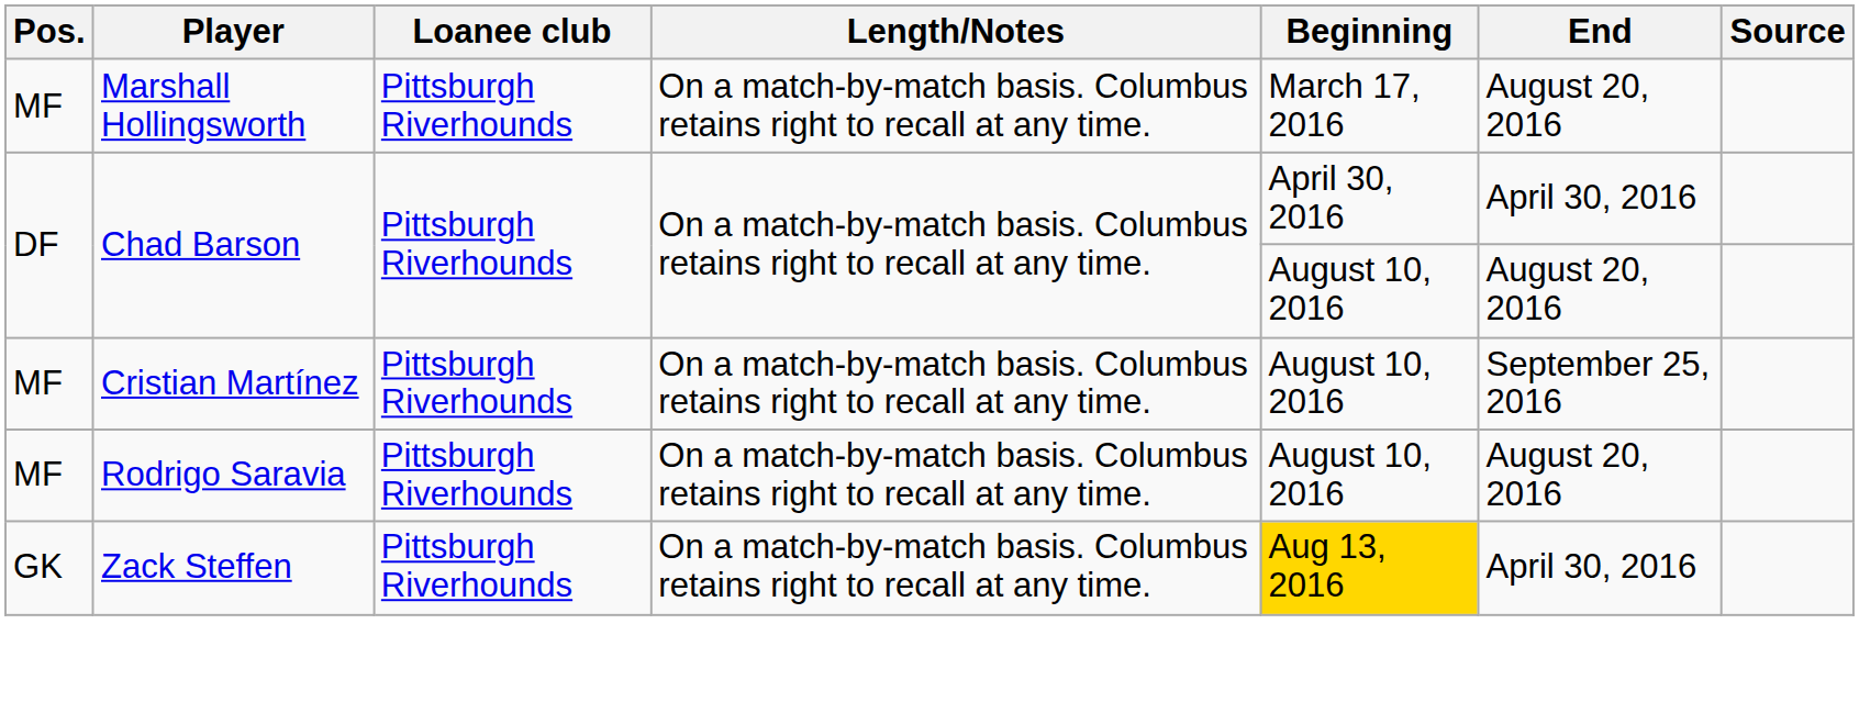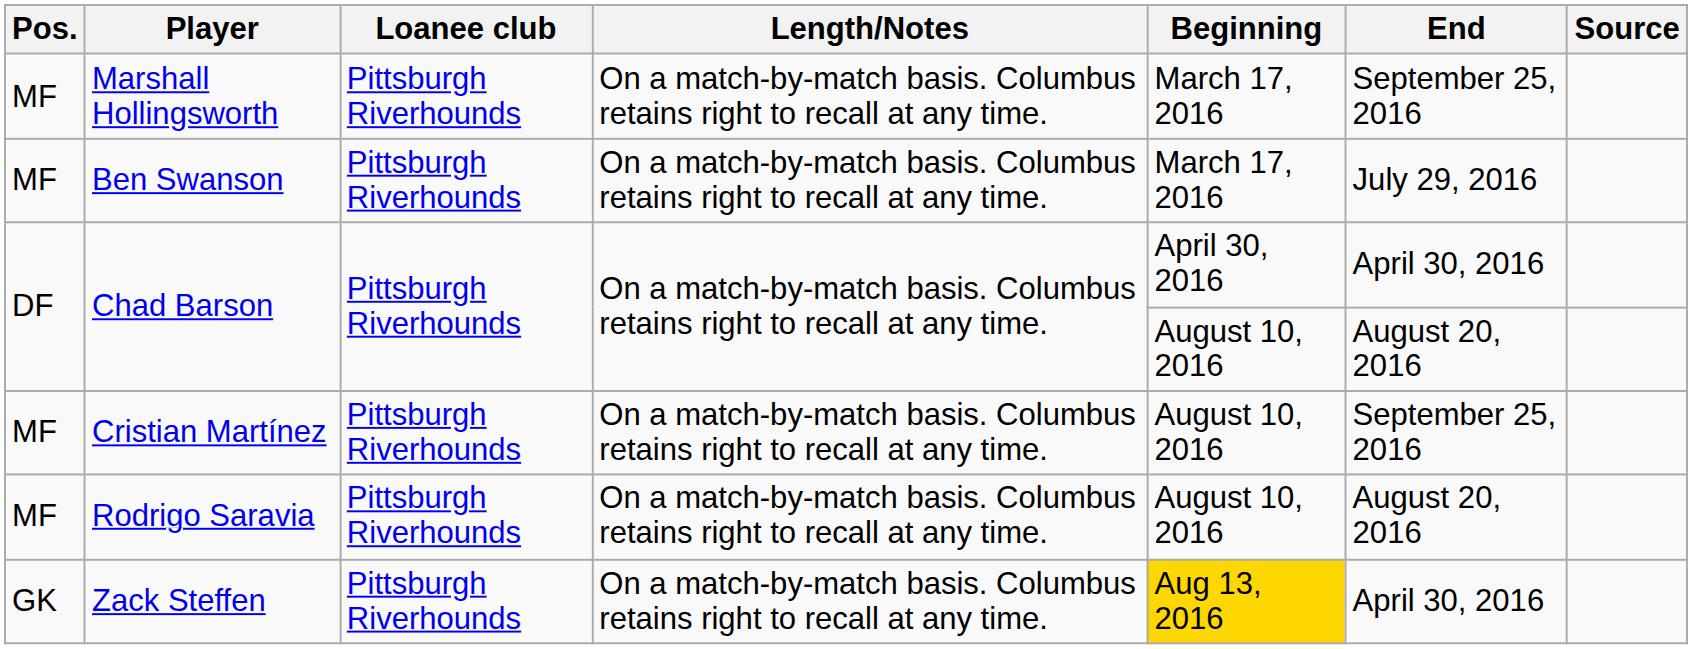Marshall Hollingsworth | End: August 20, 2016 -> September 25, 2016
+ row: MF | Ben Swanson | Pittsburgh Riverhounds | On a match-by-match basis. Columbus retains right to recall at any time. | March 17, 2016 | July 29, 2016
